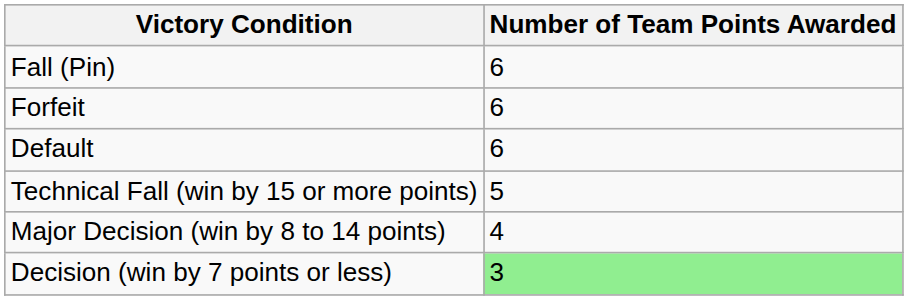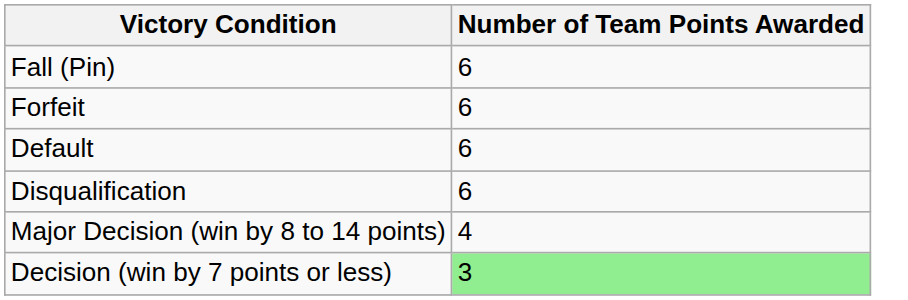+ row: Disqualification | 6
- row: Technical Fall (win by 15 or more points) | 5
